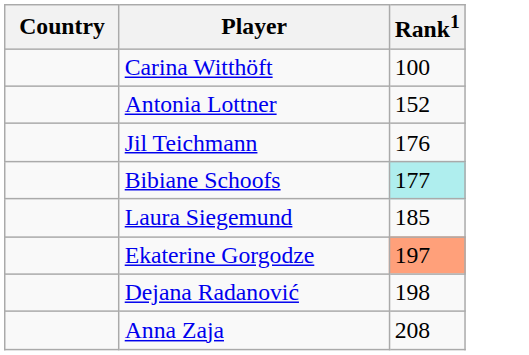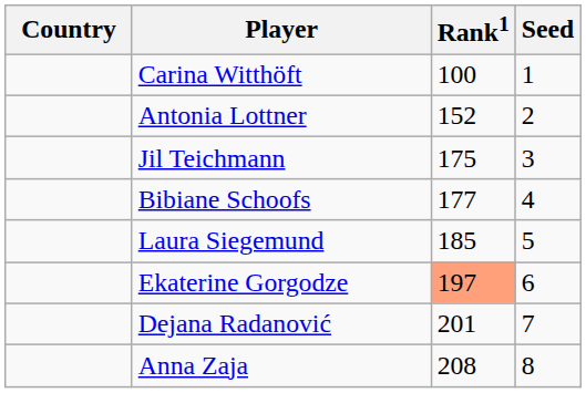+ column: Seed | 1 | 2 | 3 | 4 | 5 | 6 | 7 | 8
Jil Teichmann | Rank1: 176 -> 175
Bibiane Schoofs | Rank1: paleturquoise background -> no background
Dejana Radanović | Rank1: 198 -> 201
